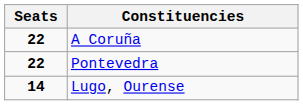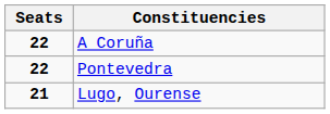Lugo, Ourense | Seats: 14 -> 21
